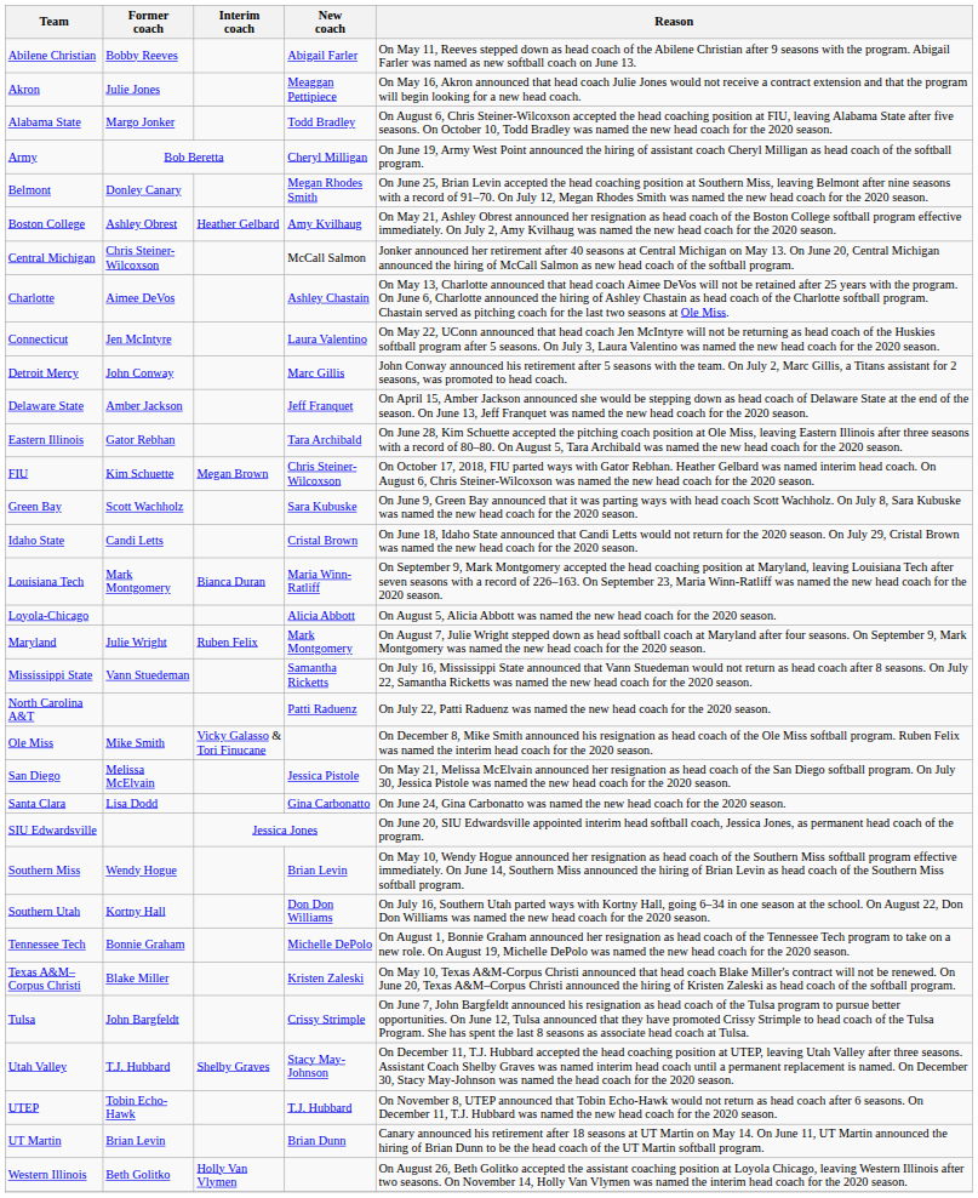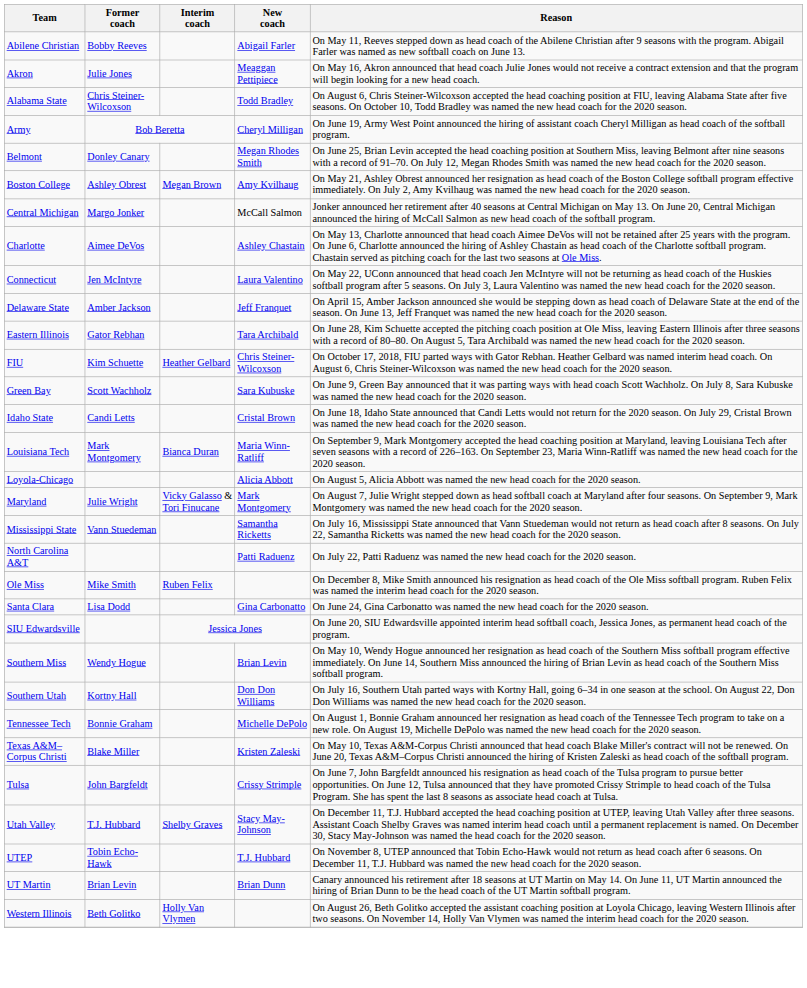Alabama State | Former coach: Margo Jonker -> Chris Steiner-Wilcoxson
Boston College | Interim coach: Heather Gelbard -> Megan Brown
Central Michigan | Former coach: Chris Steiner-Wilcoxson -> Margo Jonker
- row: Detroit Mercy | John Conway | Marc Gillis | John Conway announced his retirement after 5 seasons with the team. On July 2, Marc Gillis, a Titans assistant for 2 seasons, was promoted to head coach.
FIU | Interim coach: Megan Brown -> Heather Gelbard
Maryland | Interim coach: Ruben Felix -> Vicky Galasso & Tori Finucane
Ole Miss | Interim coach: Vicky Galasso & Tori Finucane -> Ruben Felix
- row: San Diego | Melissa McElvain | Jessica Pistole | On May 21, Melissa McElvain announced her resignation as head coach of the San Diego softball program. On July 30, Jessica Pistole was named the new head coach for the 2020 season.
